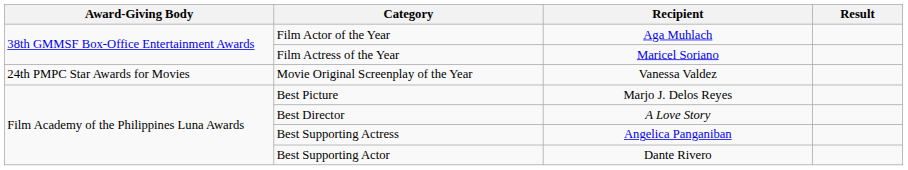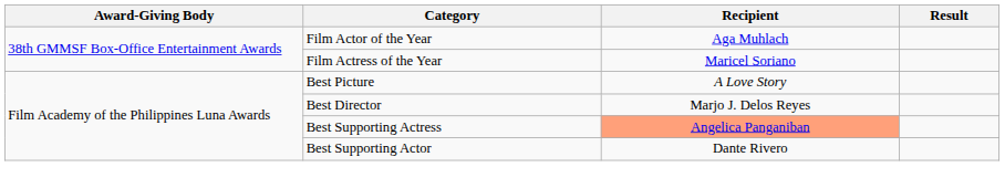- row: 24th PMPC Star Awards for Movies | Movie Original Screenplay of the Year | Vanessa Valdez
Best Picture | Recipient: Marjo J. Delos Reyes -> A Love Story
Best Director | Recipient: A Love Story -> Marjo J. Delos Reyes
Best Supporting Actress | Recipient: no background -> lightsalmon background
